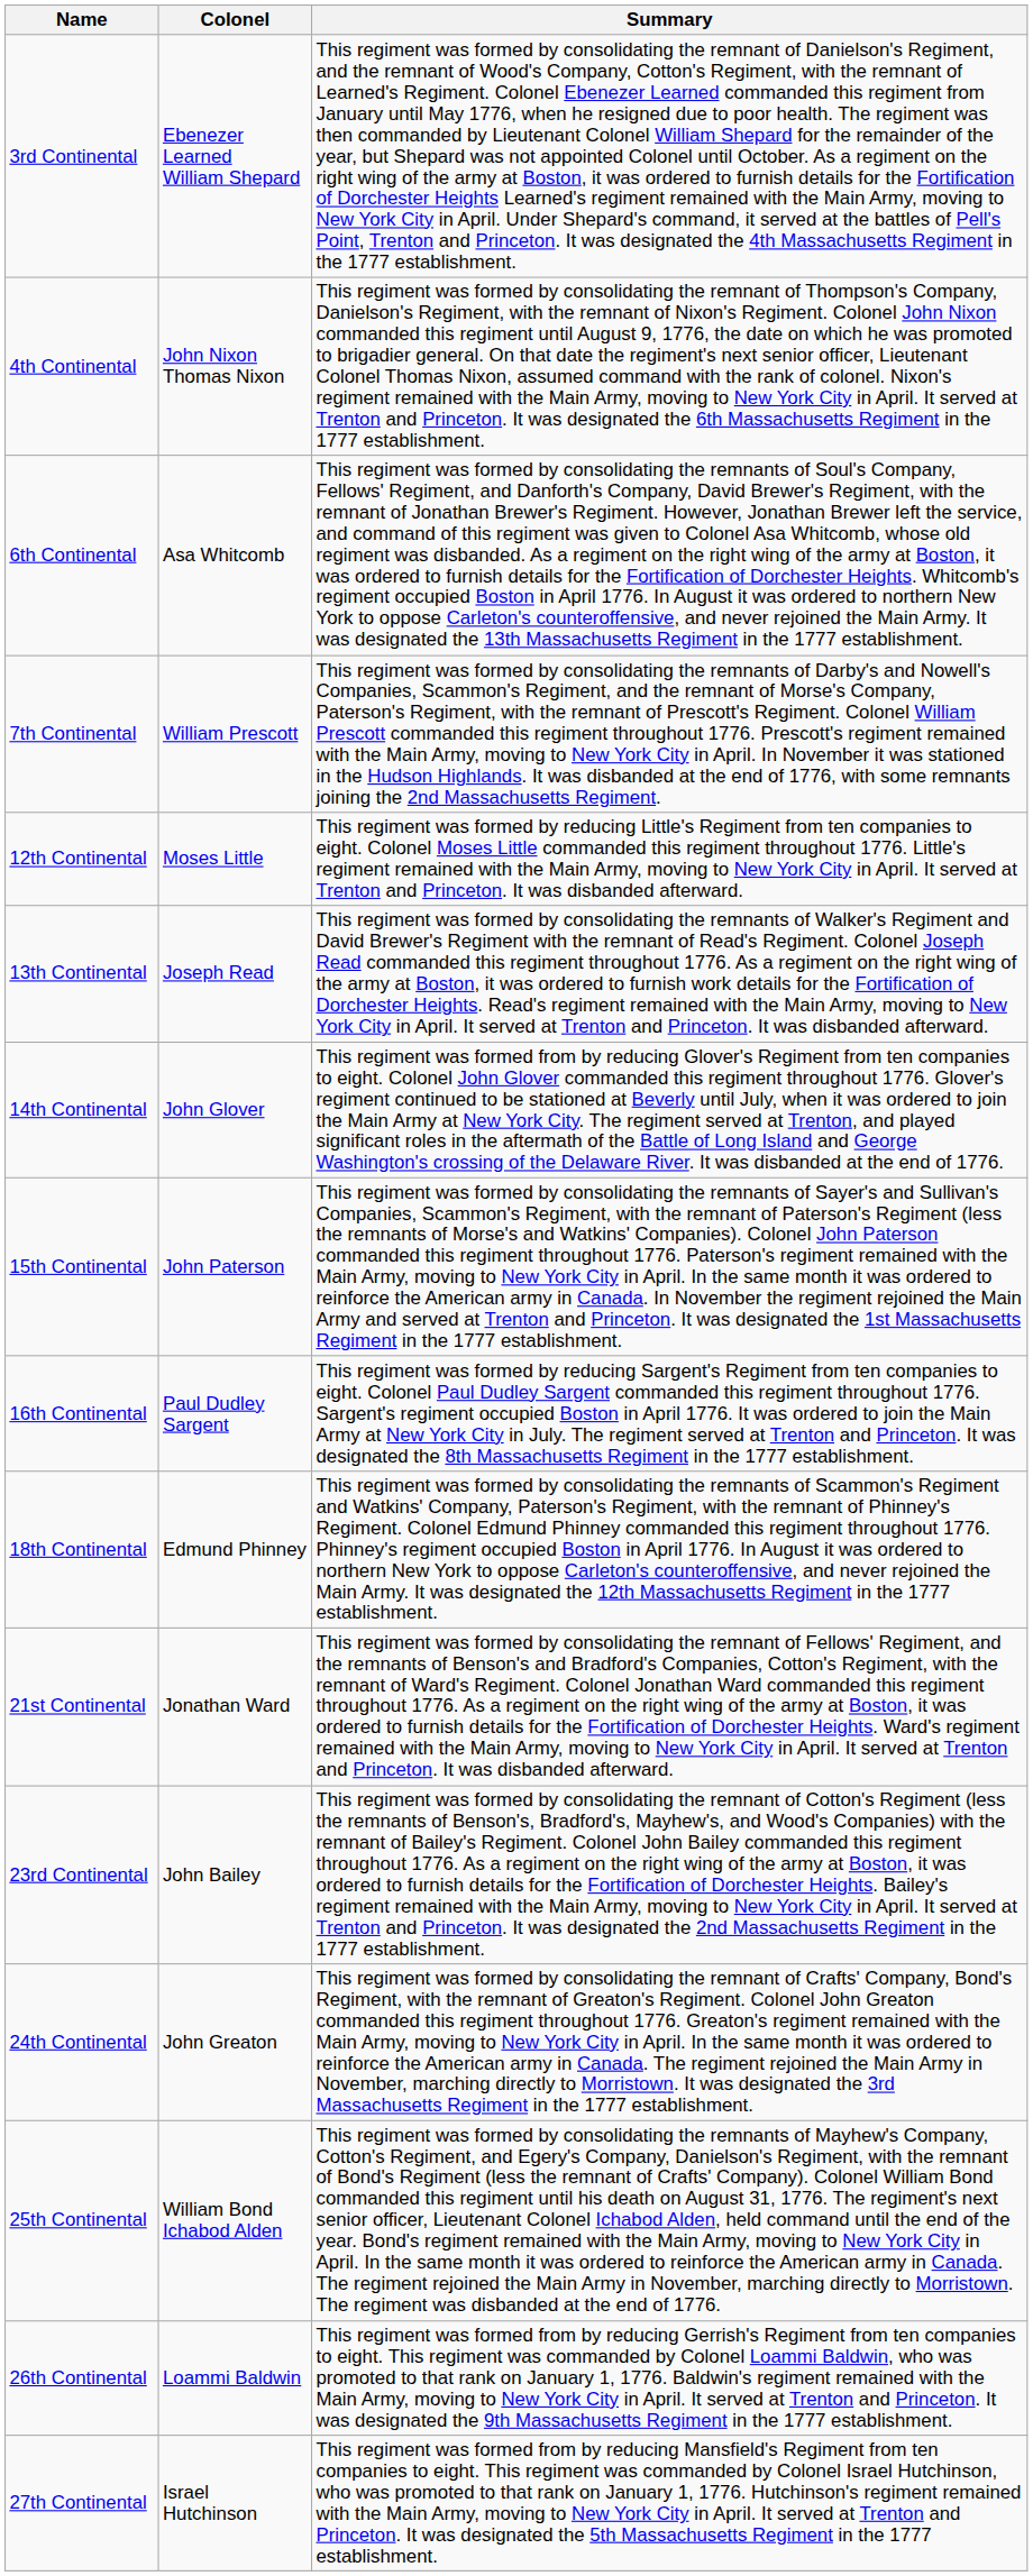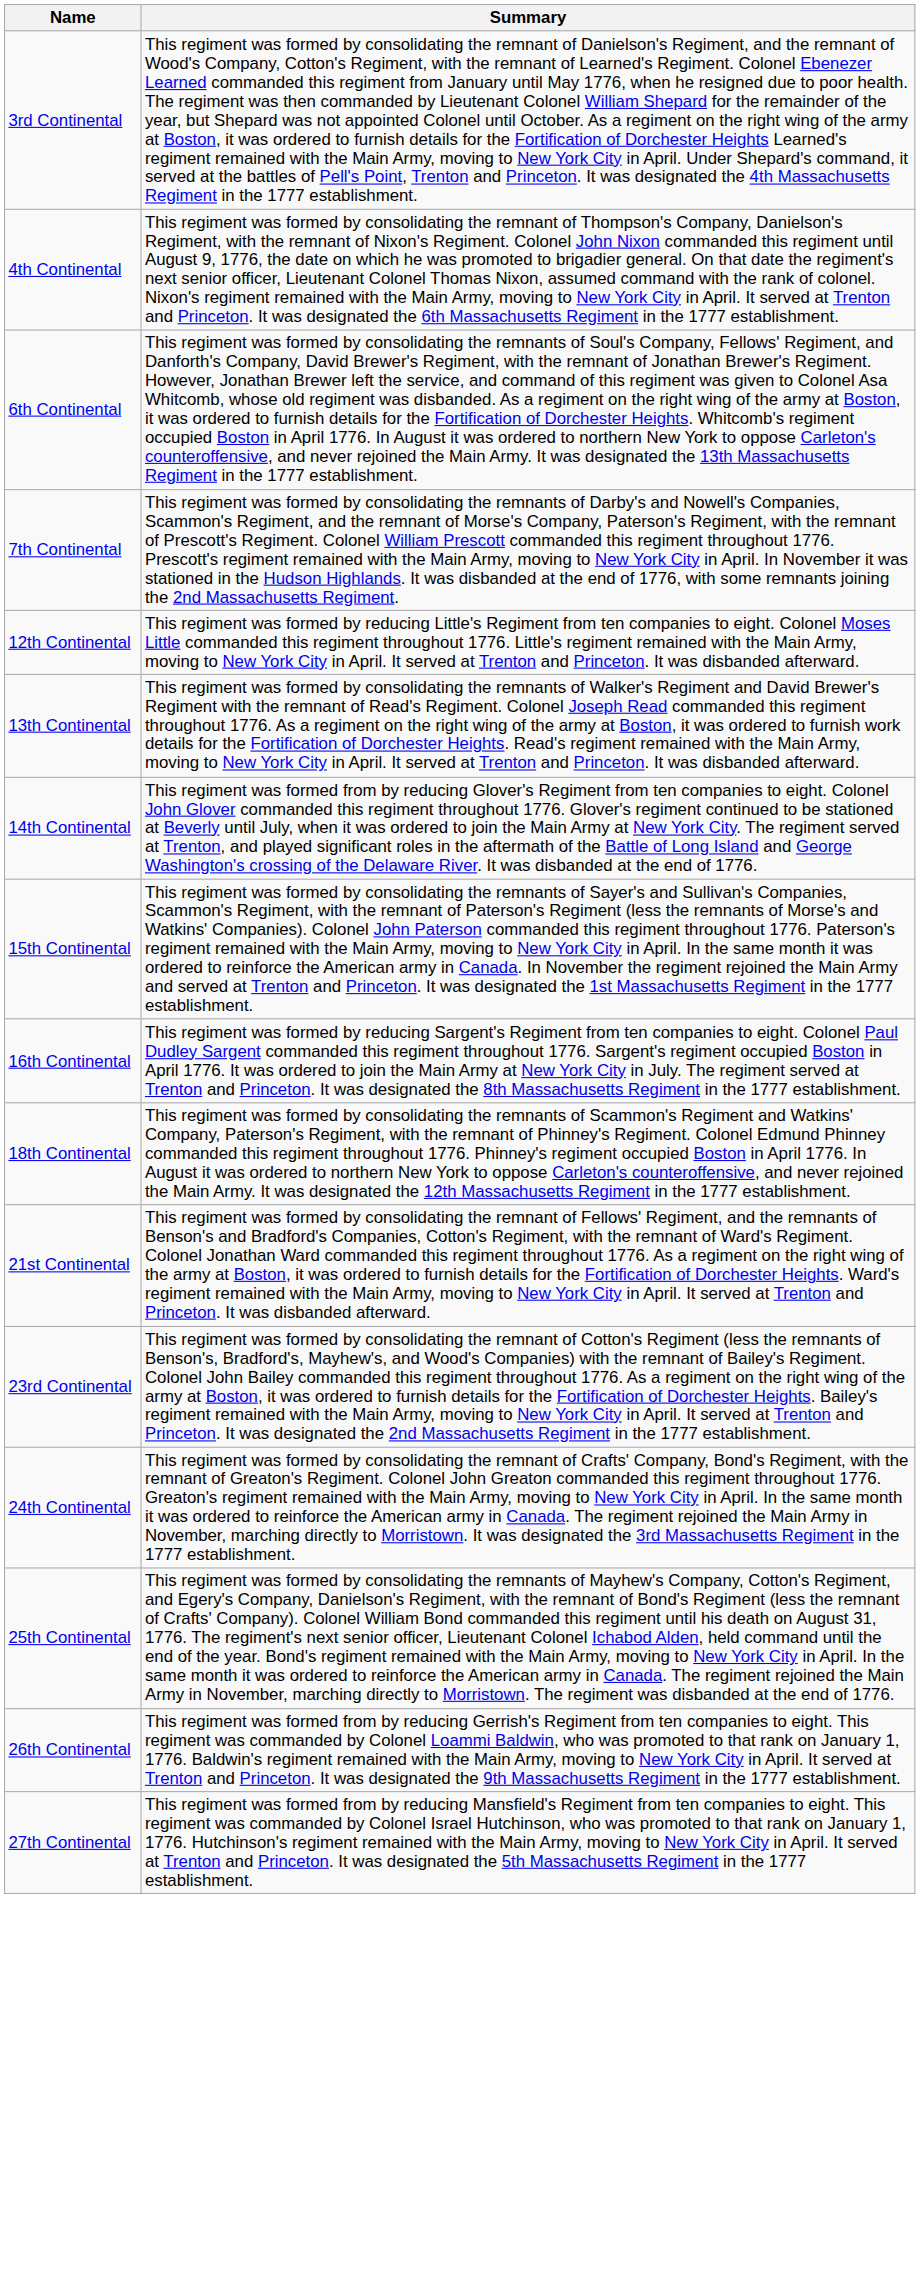- column: Colonel | Ebenezer Learned William Shepard | John Nixon Thomas Nixon | Asa Whitcomb | William Prescott | Moses Little | Joseph Read | John Glover | John Paterson | Paul Dudley Sargent | Edmund Phinney | Jonathan Ward | John Bailey | John Greaton | William Bond Ichabod Alden | Loammi Baldwin | Israel Hutchinson
